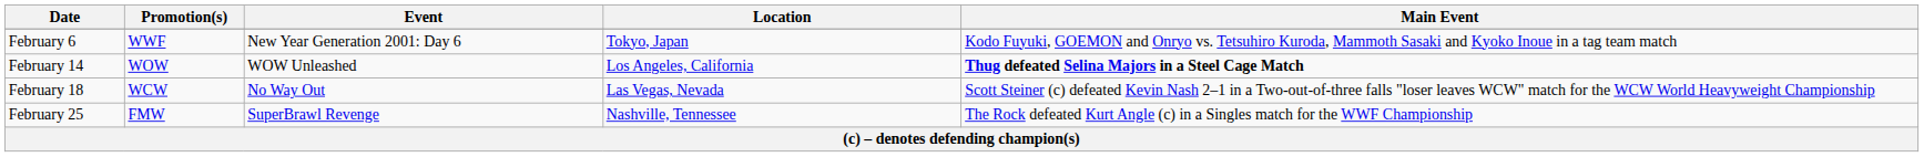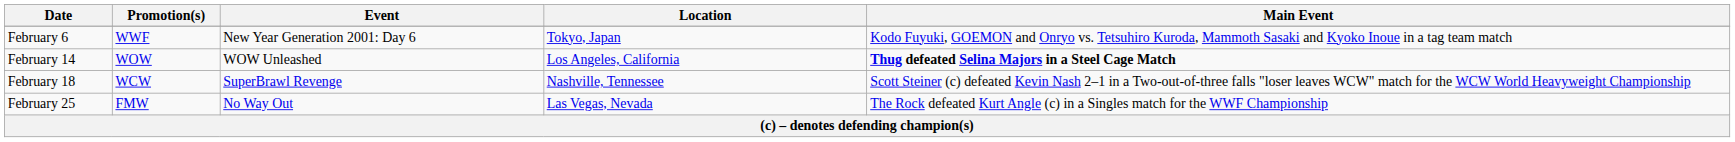February 18 | Event: No Way Out -> SuperBrawl Revenge
February 18 | Location: Las Vegas, Nevada -> Nashville, Tennessee
February 25 | Event: SuperBrawl Revenge -> No Way Out
February 25 | Location: Nashville, Tennessee -> Las Vegas, Nevada
